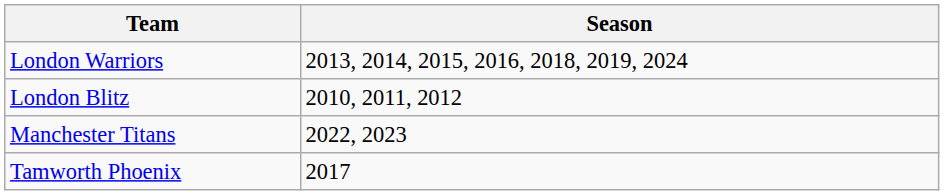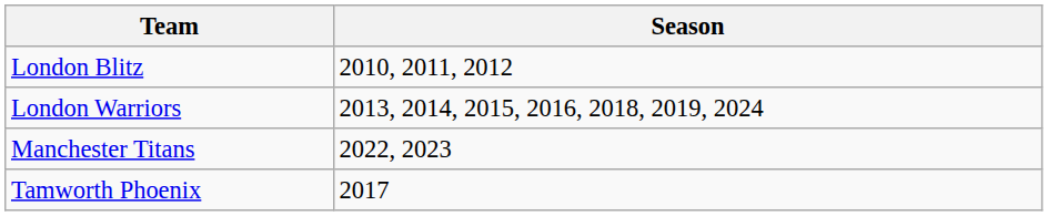rows swapped: London Warriors <-> London Blitz
